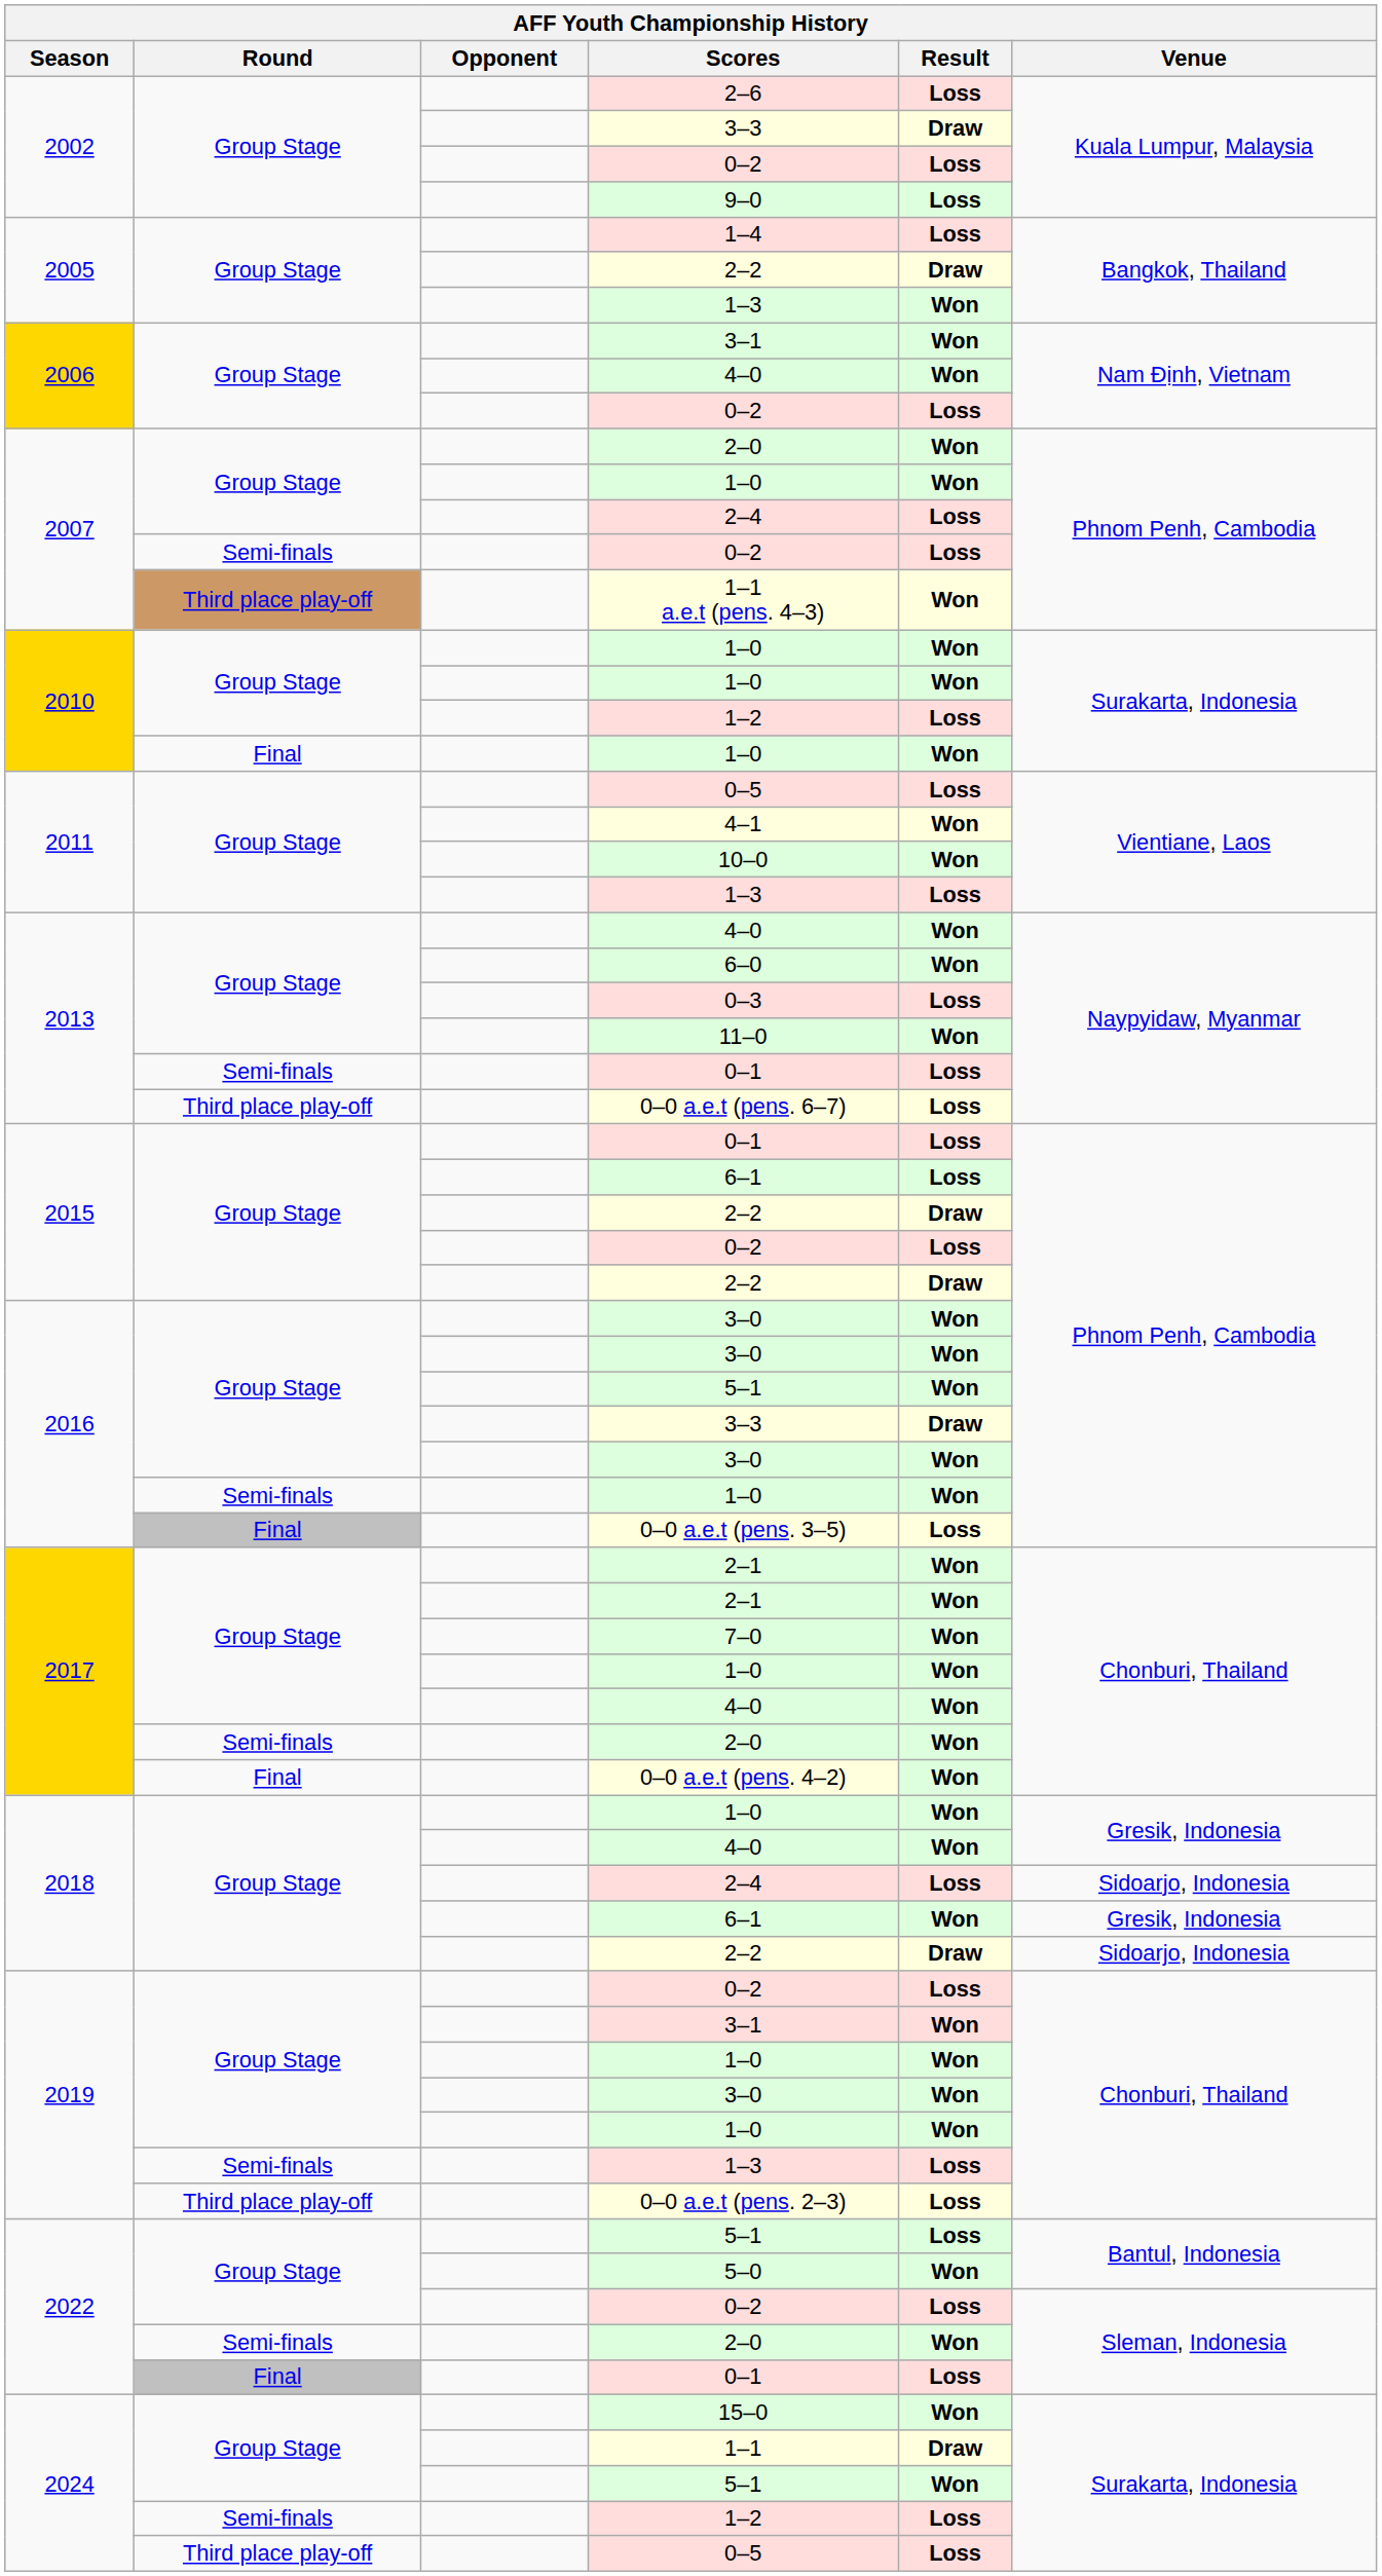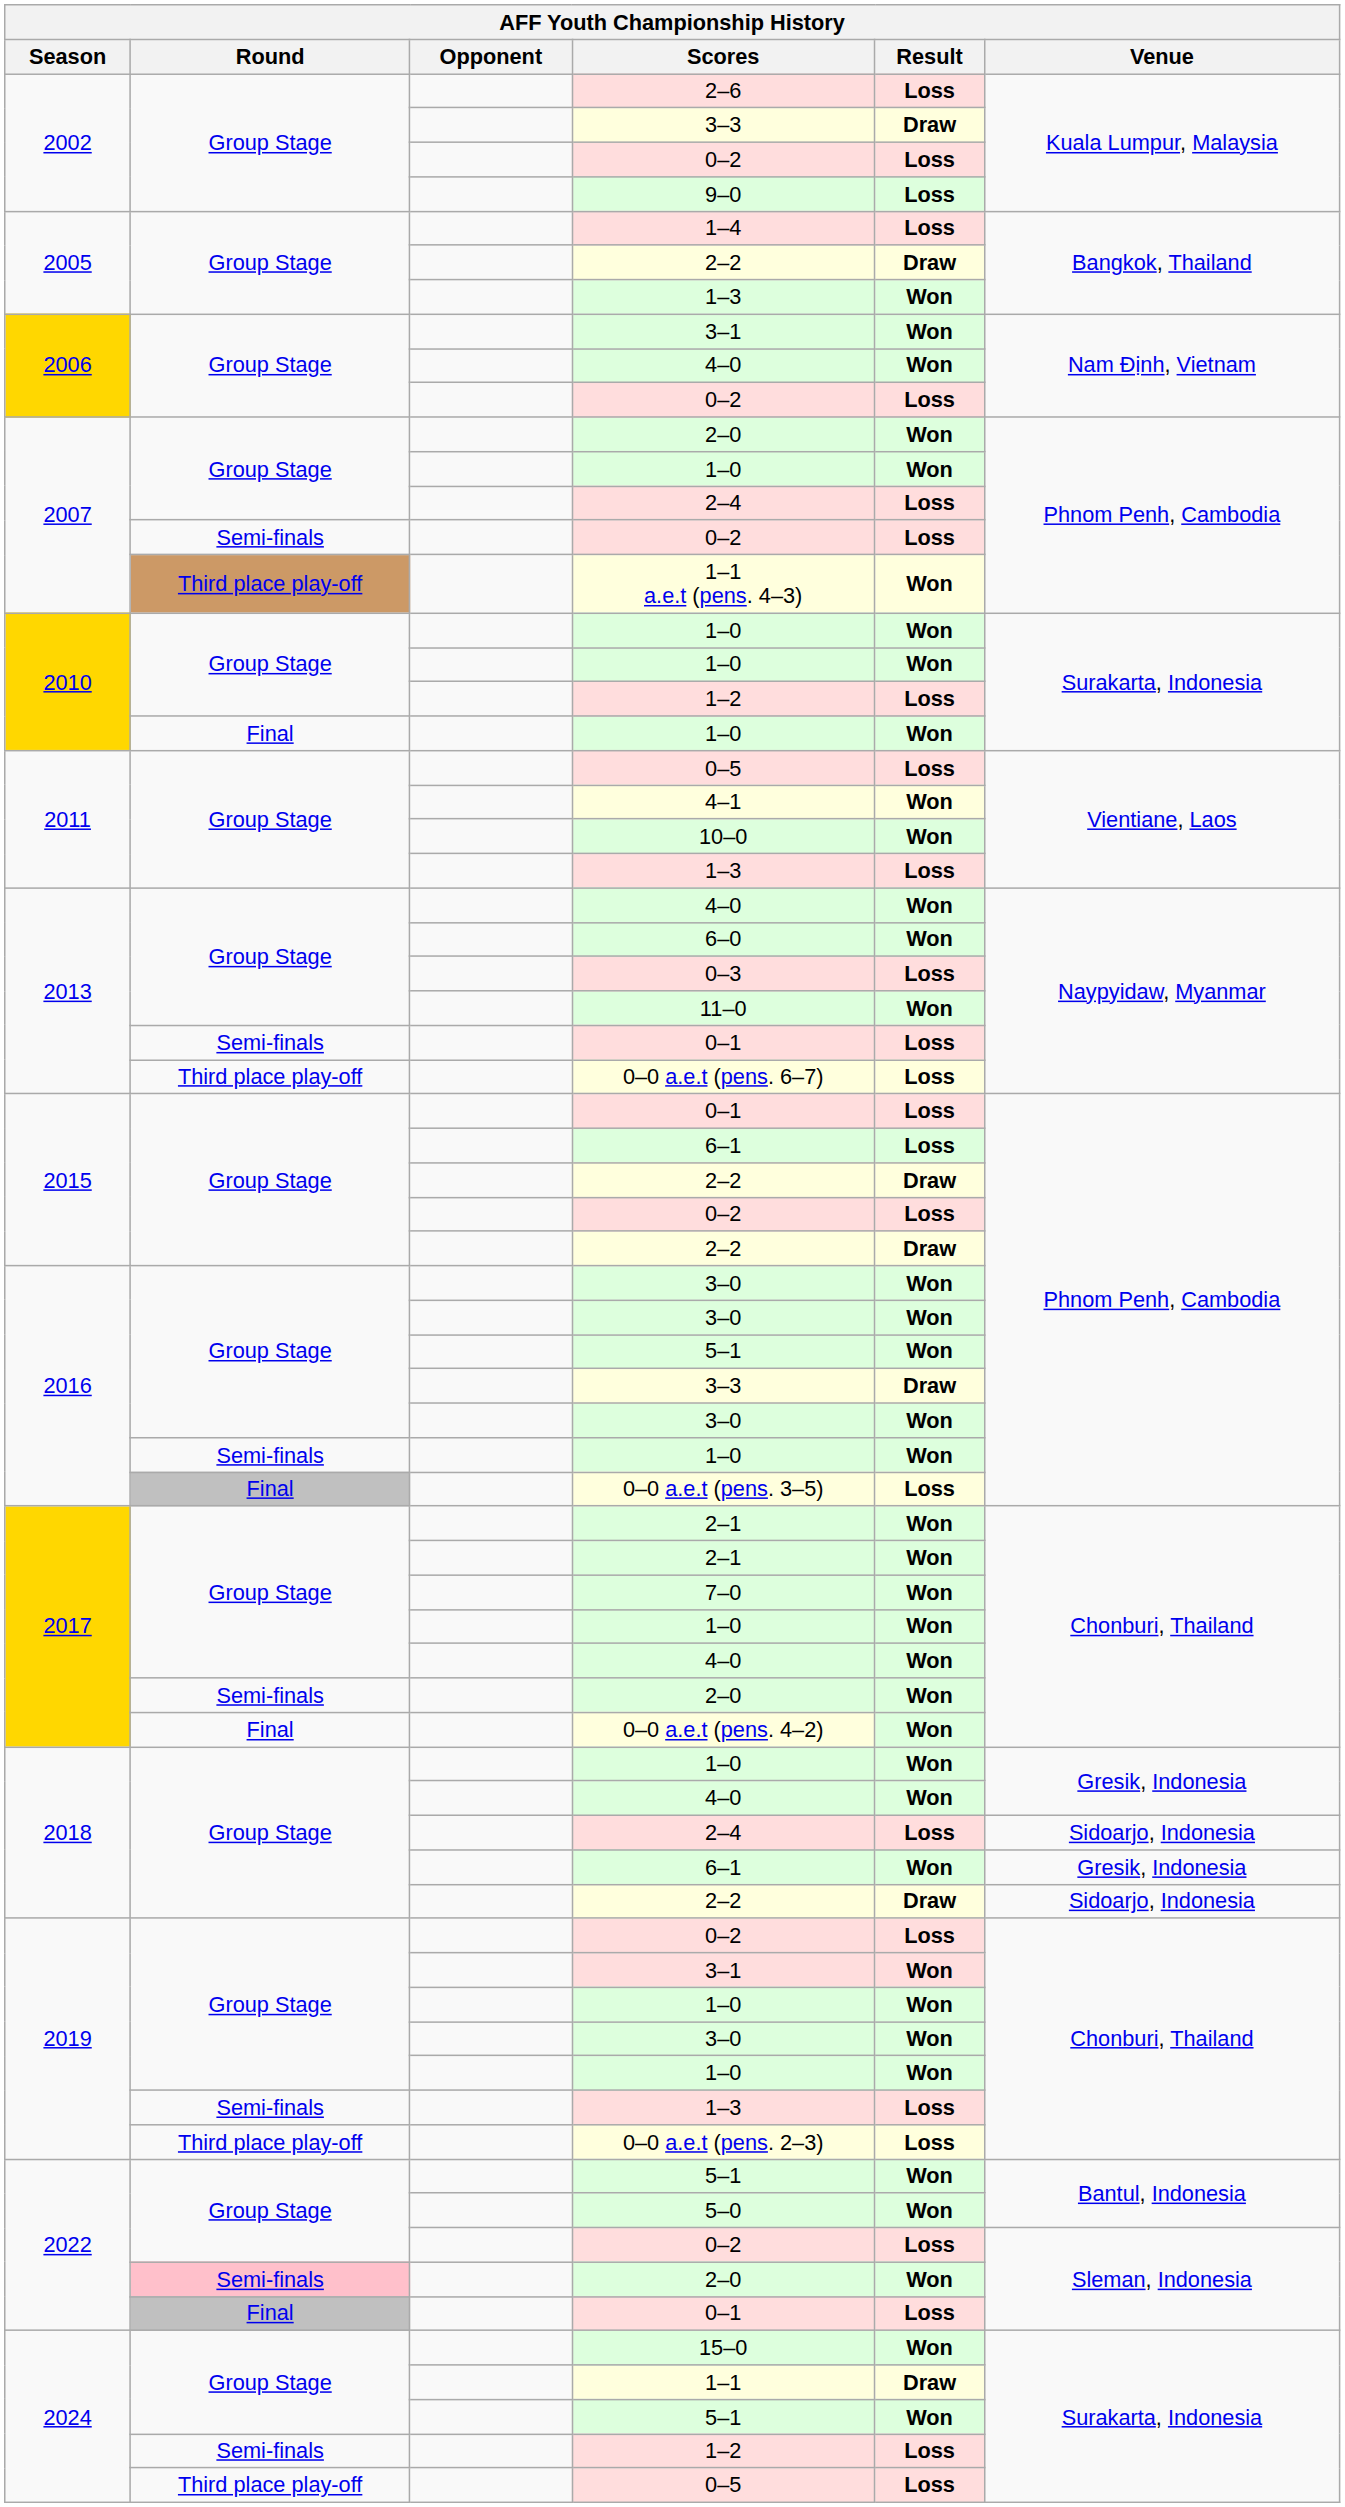2022 / 5–1 | Result: Loss -> Won
2022 / 2–0 | Round: no background -> pink background
